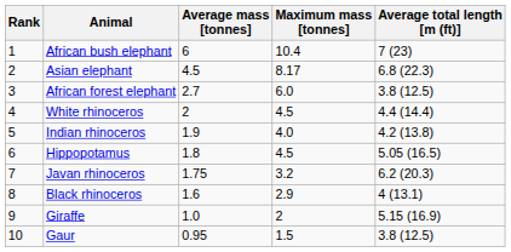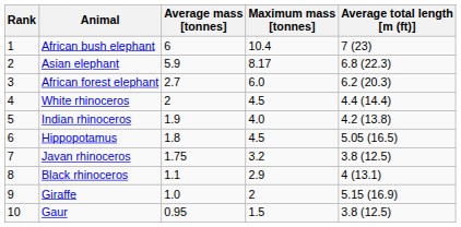Asian elephant | Average mass [tonnes]: 4.5 -> 5.9
African forest elephant | Average total length [m (ft)]: 3.8 (12.5) -> 6.2 (20.3)
Javan rhinoceros | Average total length [m (ft)]: 6.2 (20.3) -> 3.8 (12.5)
Black rhinoceros | Average mass [tonnes]: 1.6 -> 1.1
